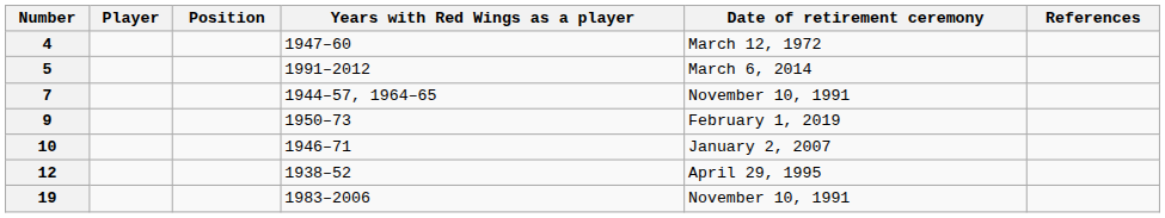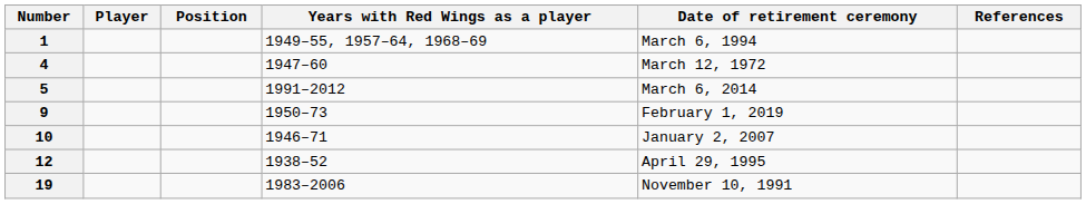+ row: 1 | 1949–55, 1957–64, 1968–69 | March 6, 1994
- row: 7 | 1944–57, 1964–65 | November 10, 1991
